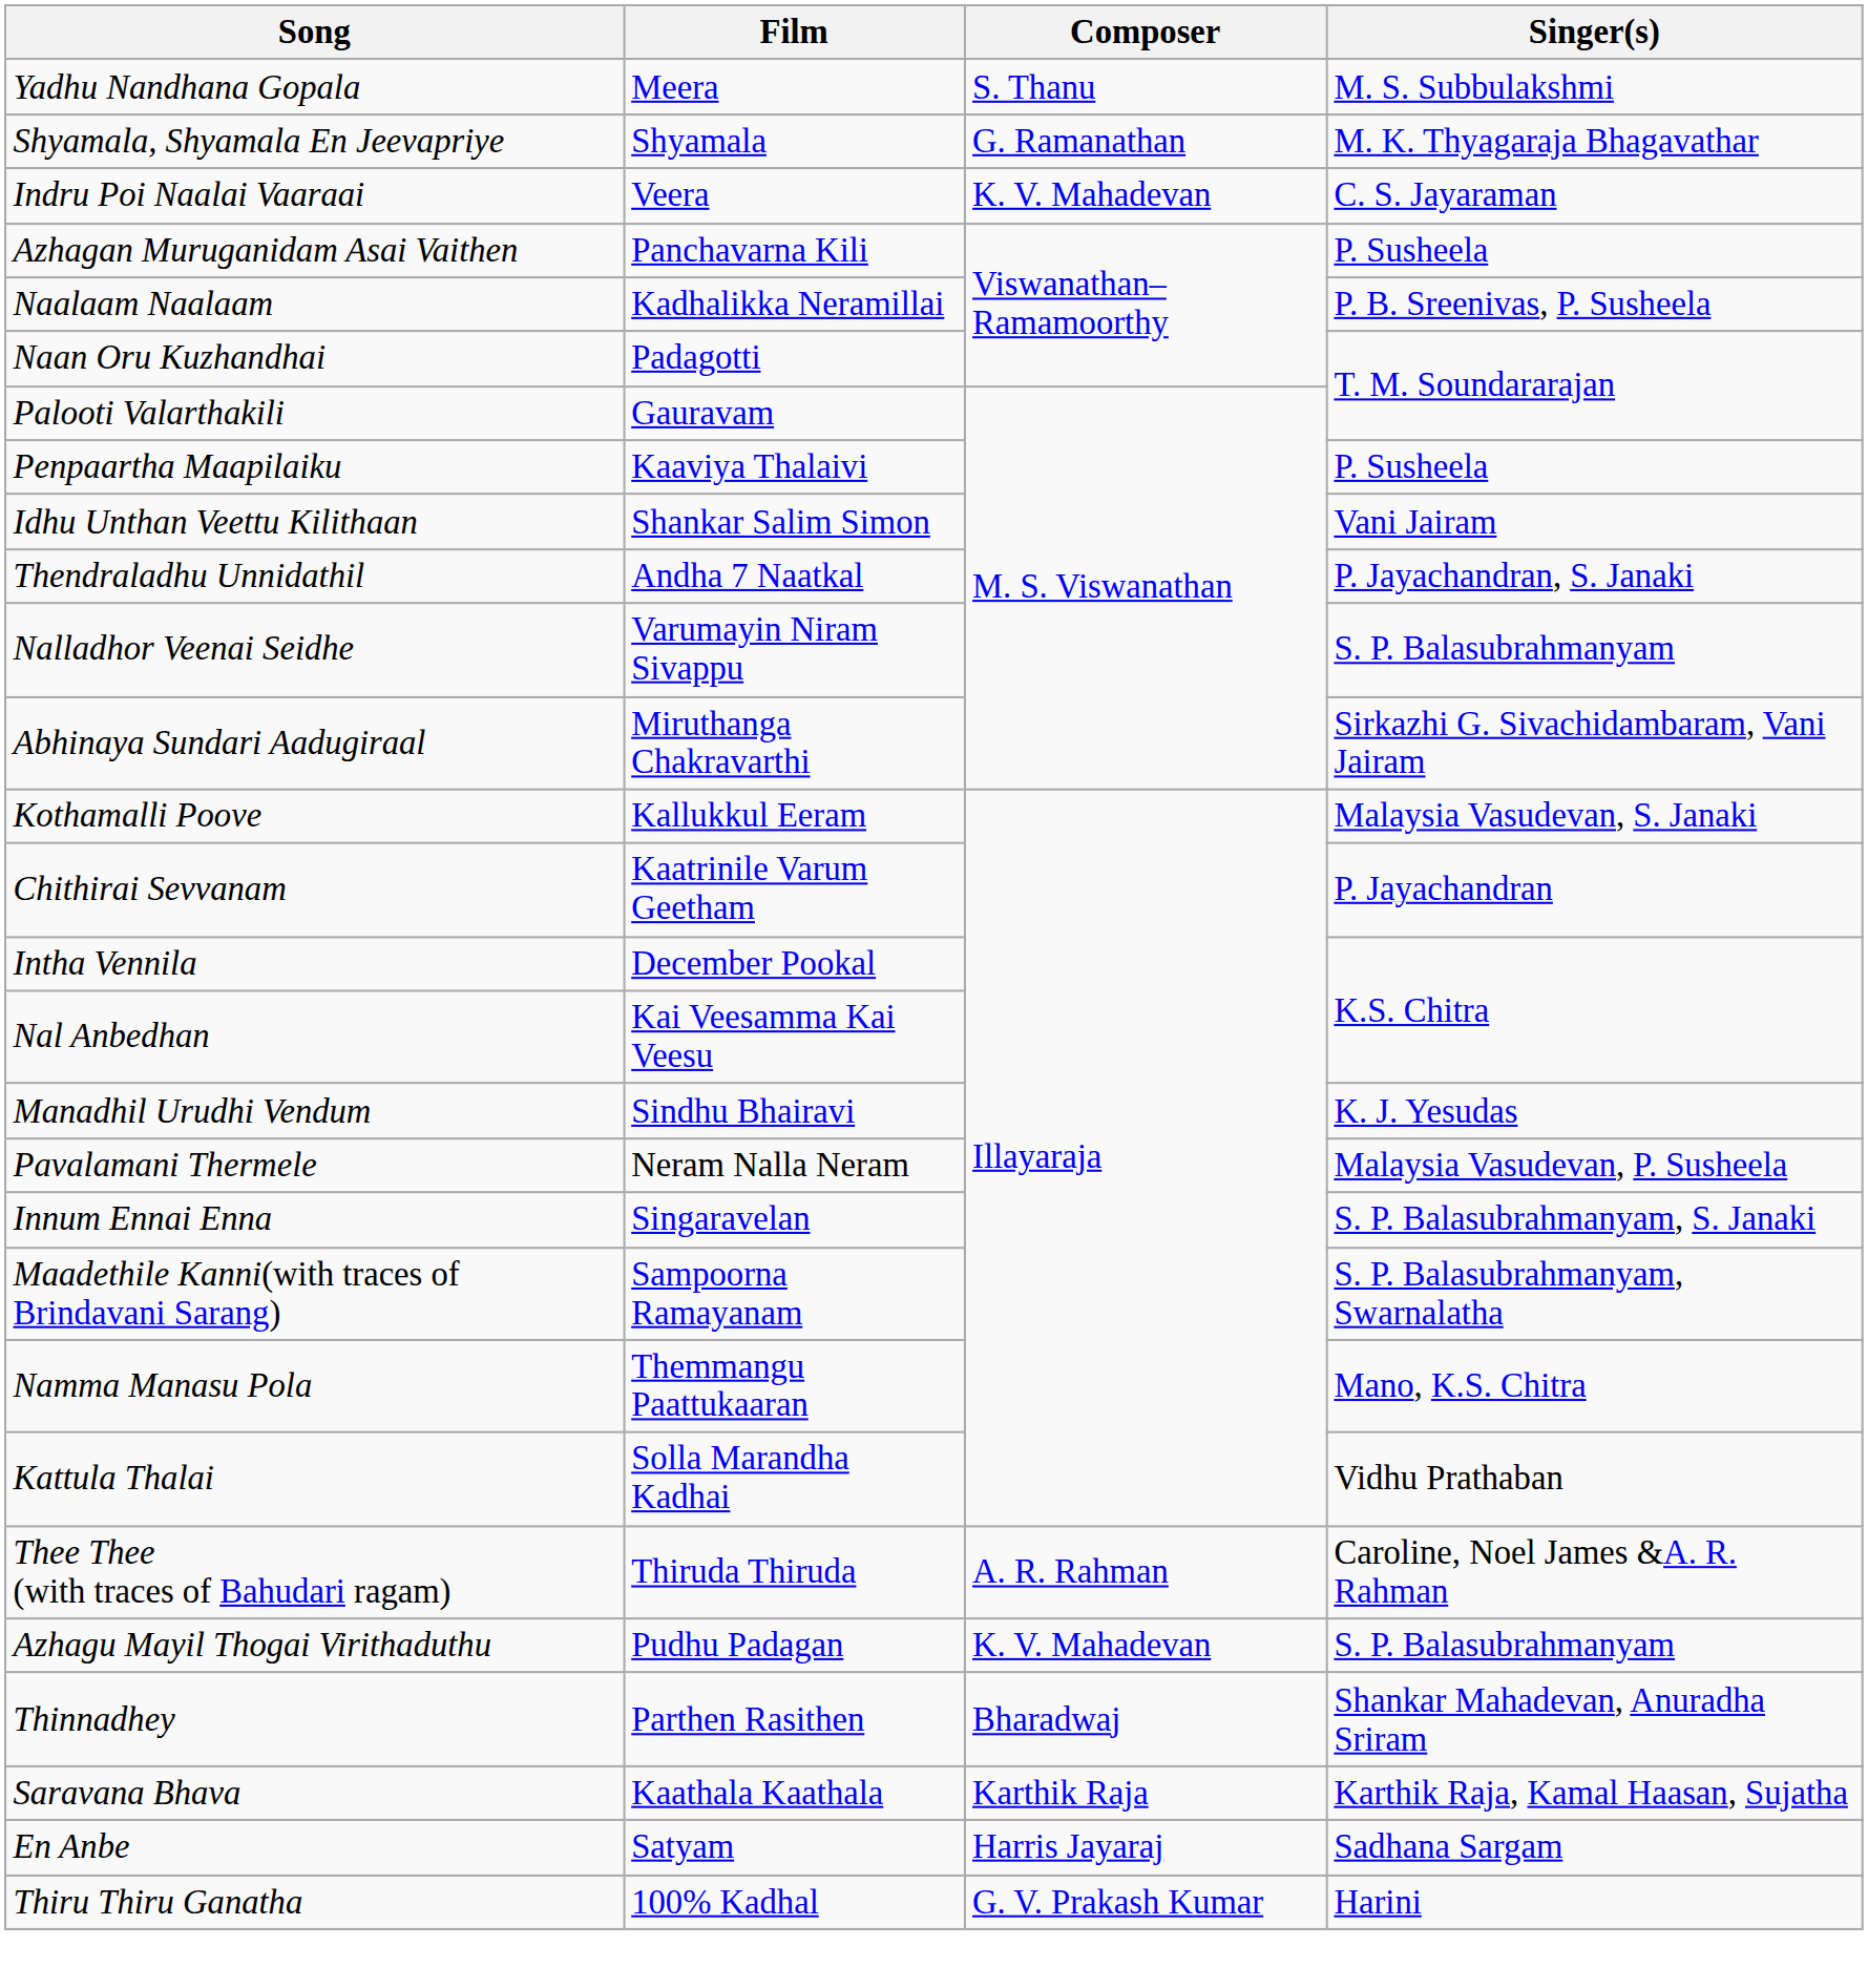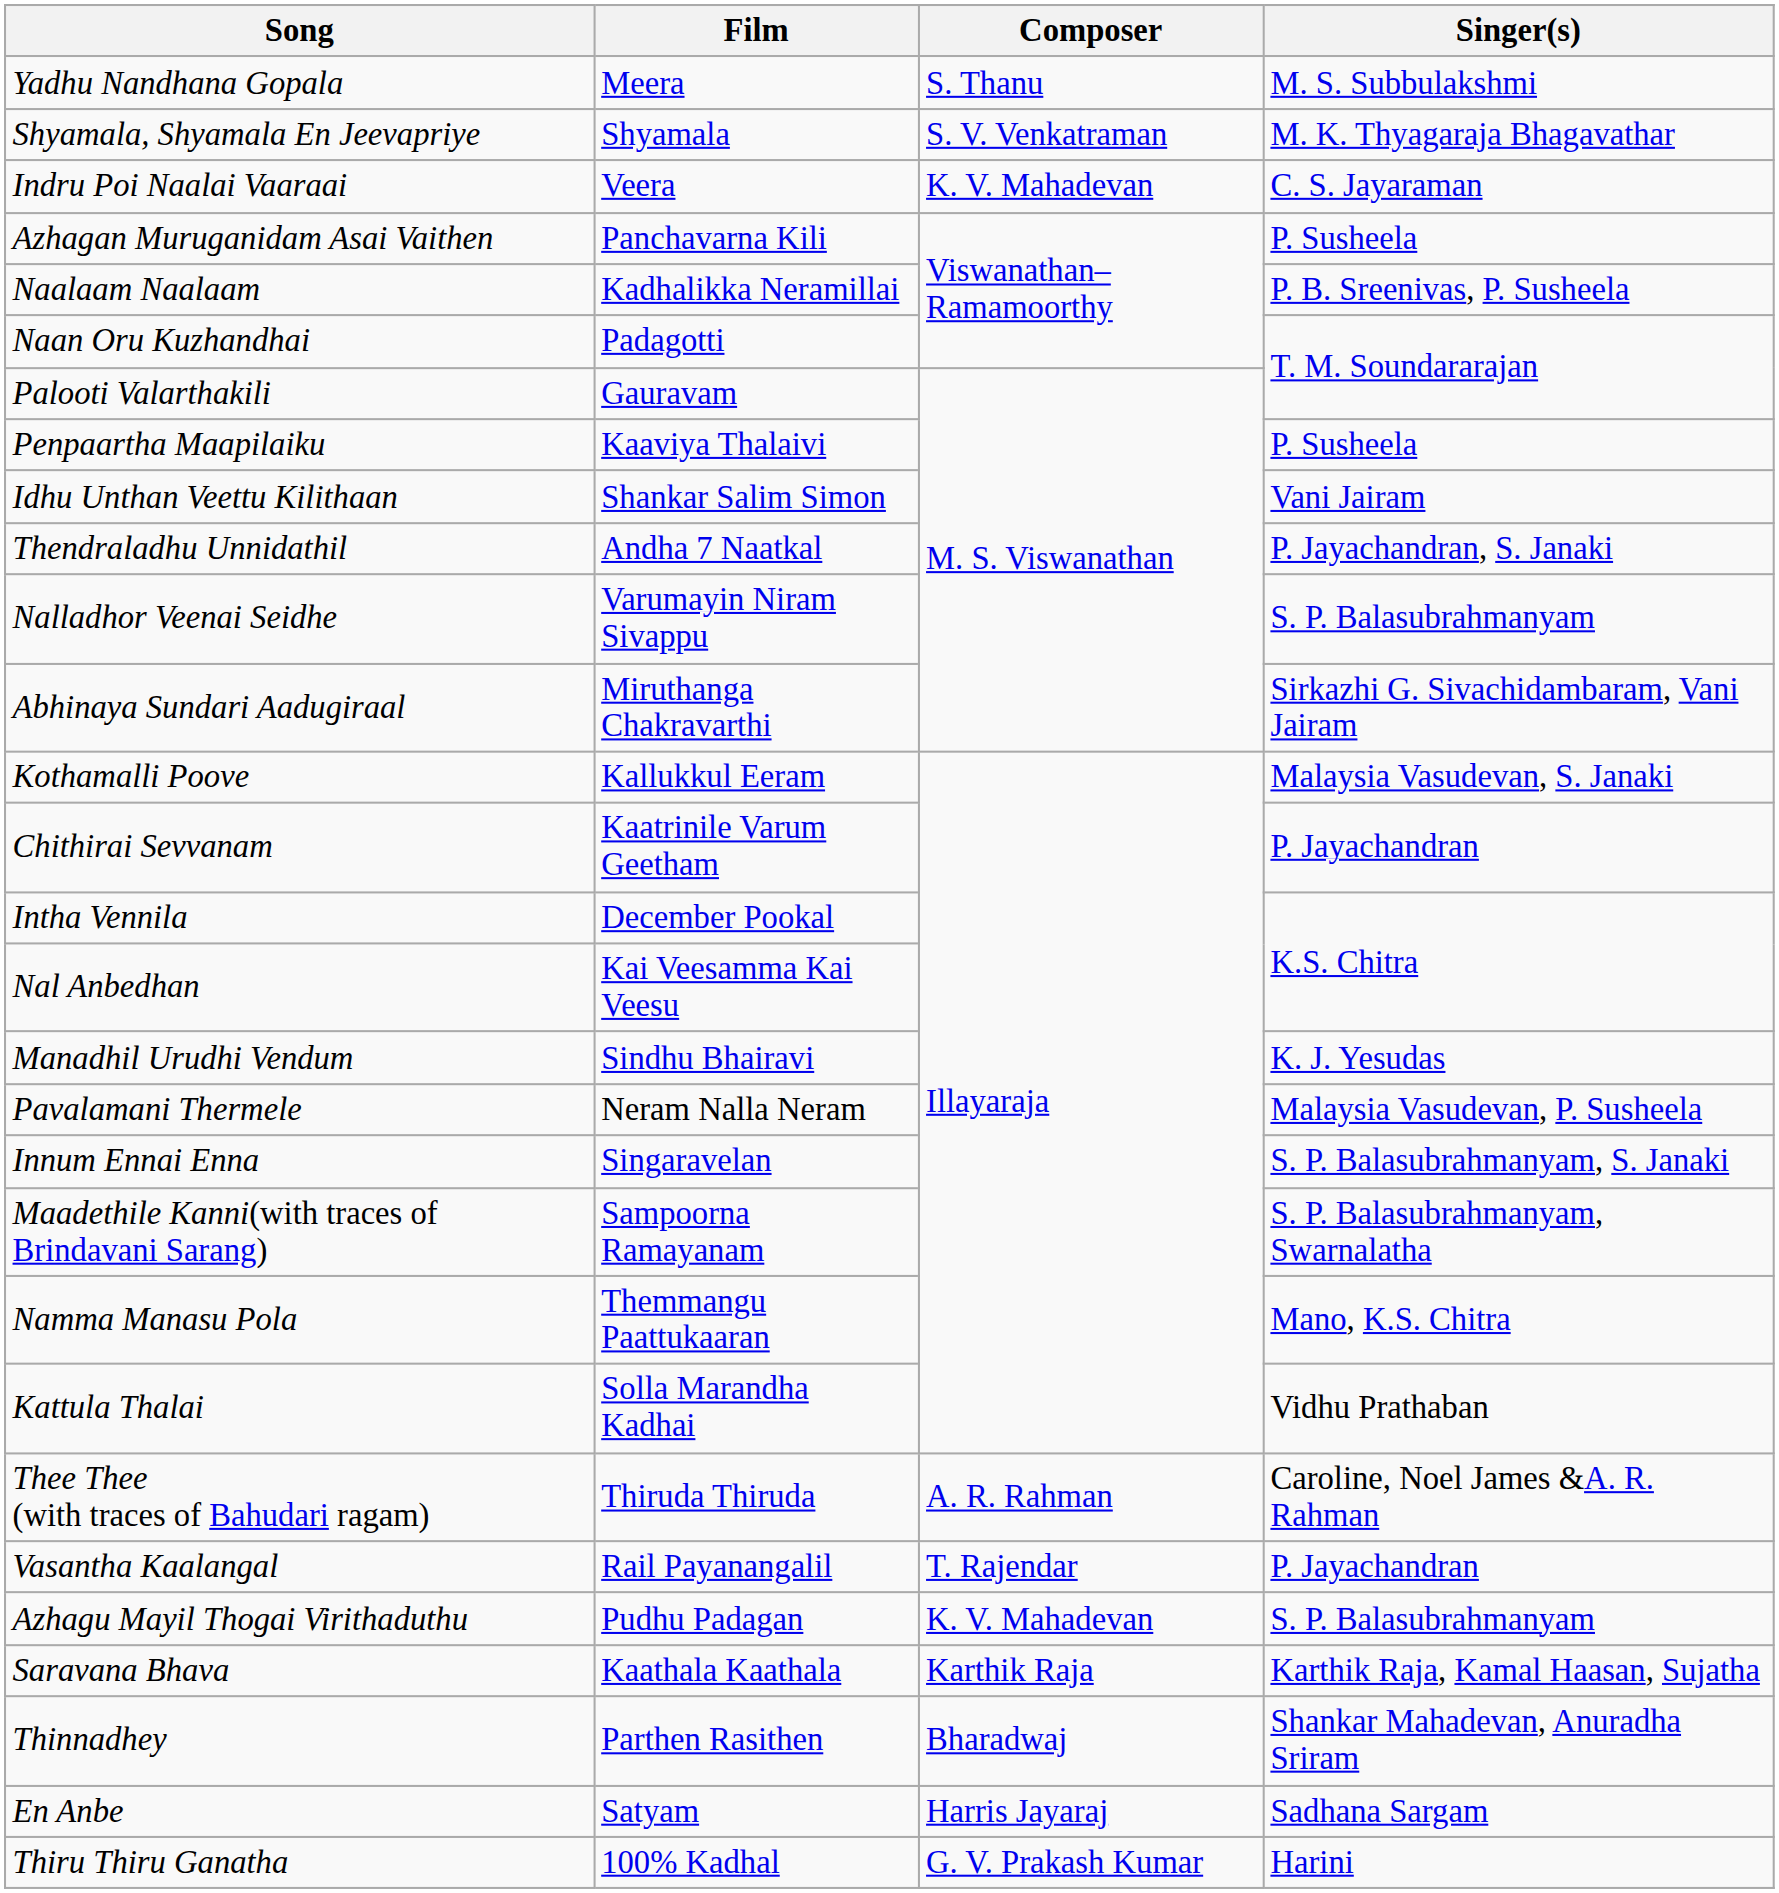Shyamala, Shyamala En Jeevapriye | Composer: G. Ramanathan -> S. V. Venkatraman
+ row: Vasantha Kaalangal | Rail Payanangalil | T. Rajendar | P. Jayachandran
rows swapped: Saravana Bhava <-> Thinnadhey
